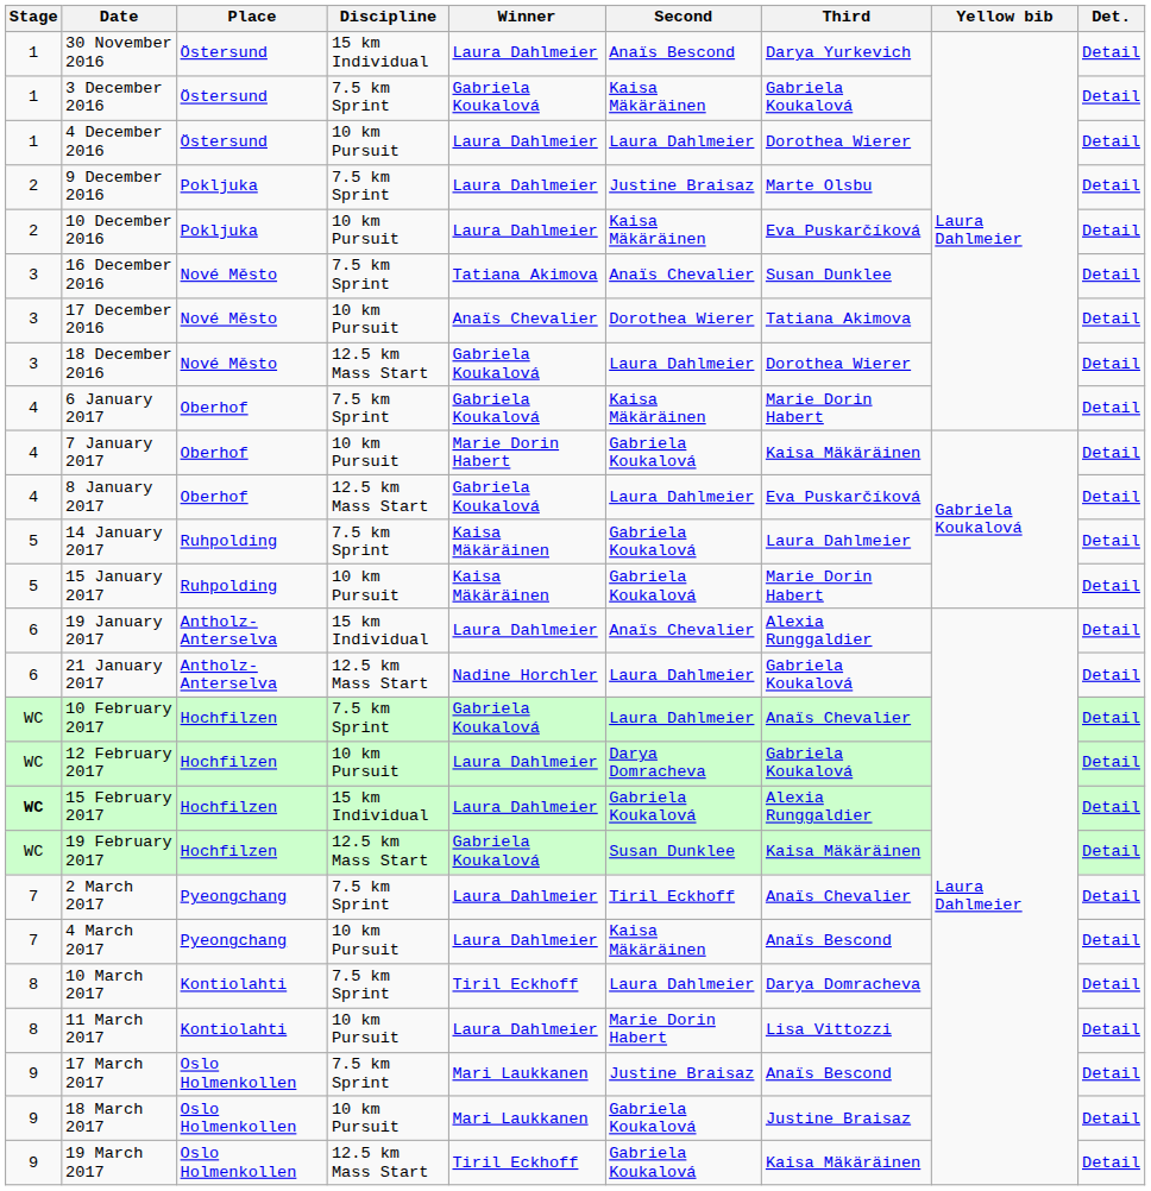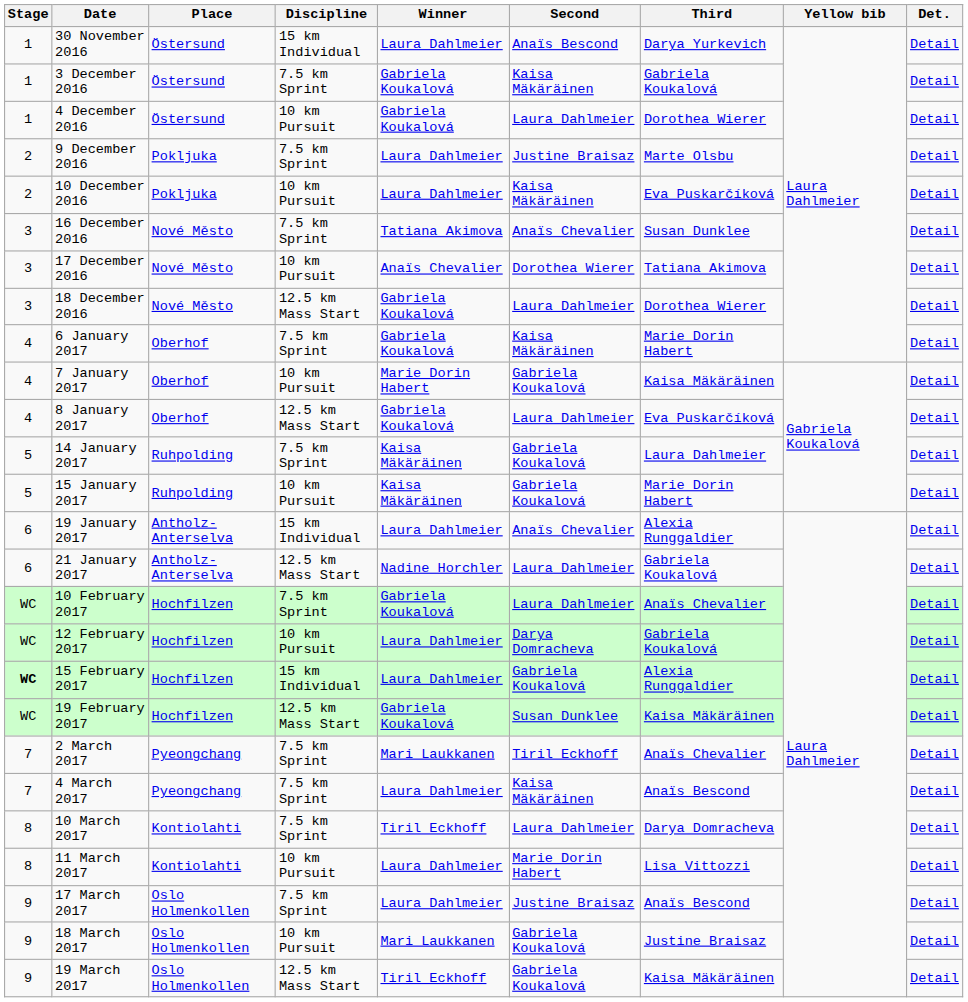4 December 2016 | Winner: Laura Dahlmeier -> Gabriela Koukalová
2 March 2017 | Winner: Laura Dahlmeier -> Mari Laukkanen
4 March 2017 | Discipline: 10 km Pursuit -> 7.5 km Sprint
17 March 2017 | Winner: Mari Laukkanen -> Laura Dahlmeier
